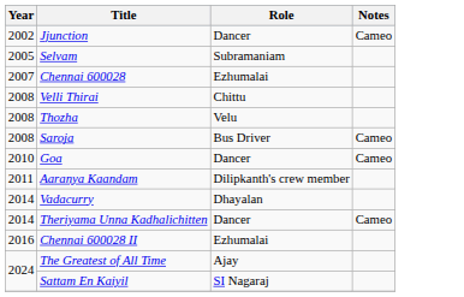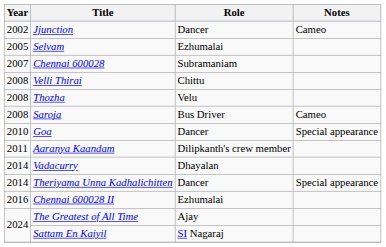Selvam | Role: Subramaniam -> Ezhumalai
Chennai 600028 | Role: Ezhumalai -> Subramaniam
Goa | Notes: Cameo -> Special appearance
Theriyama Unna Kadhalichitten | Notes: Cameo -> Special appearance
